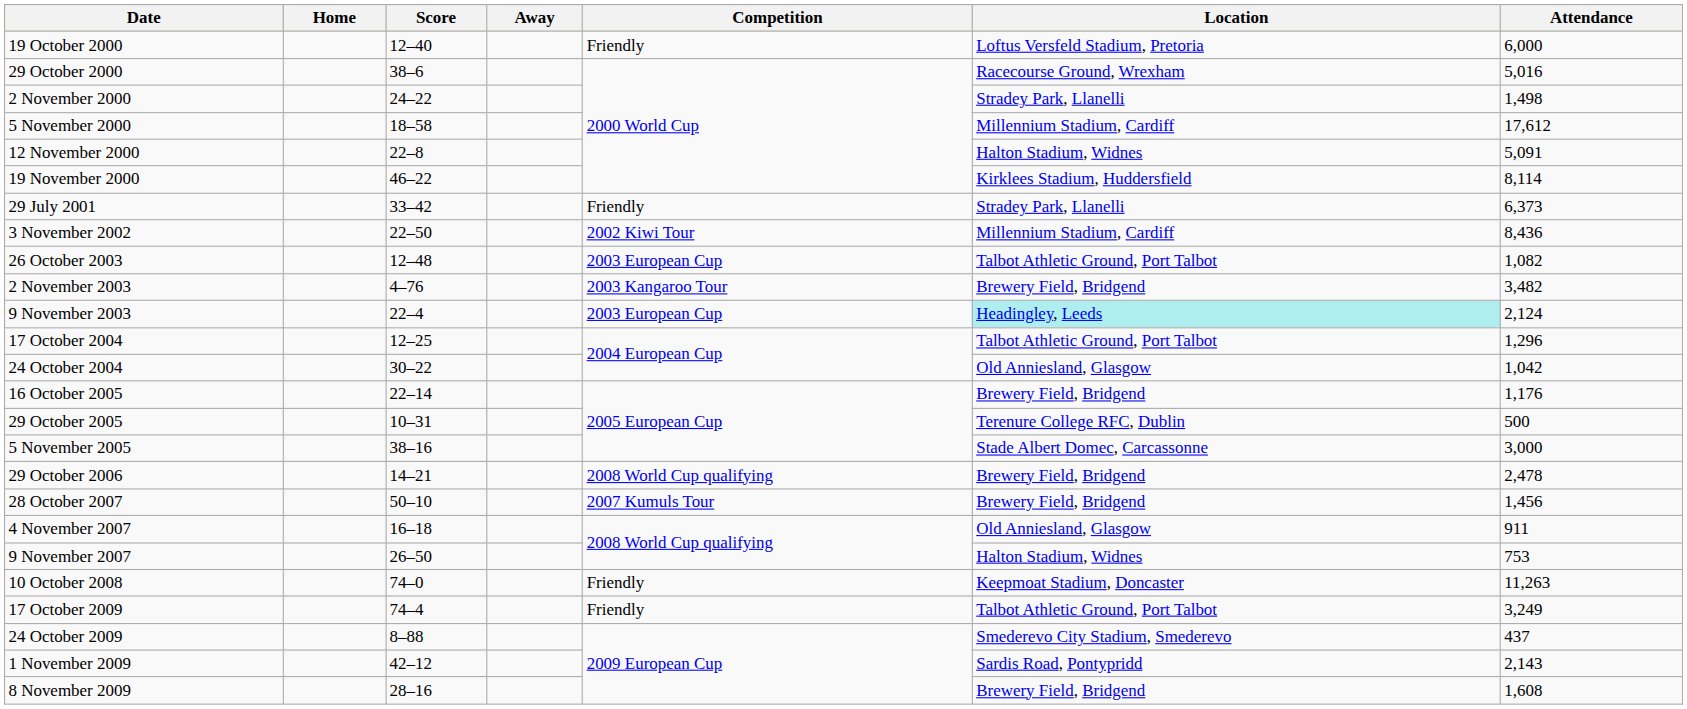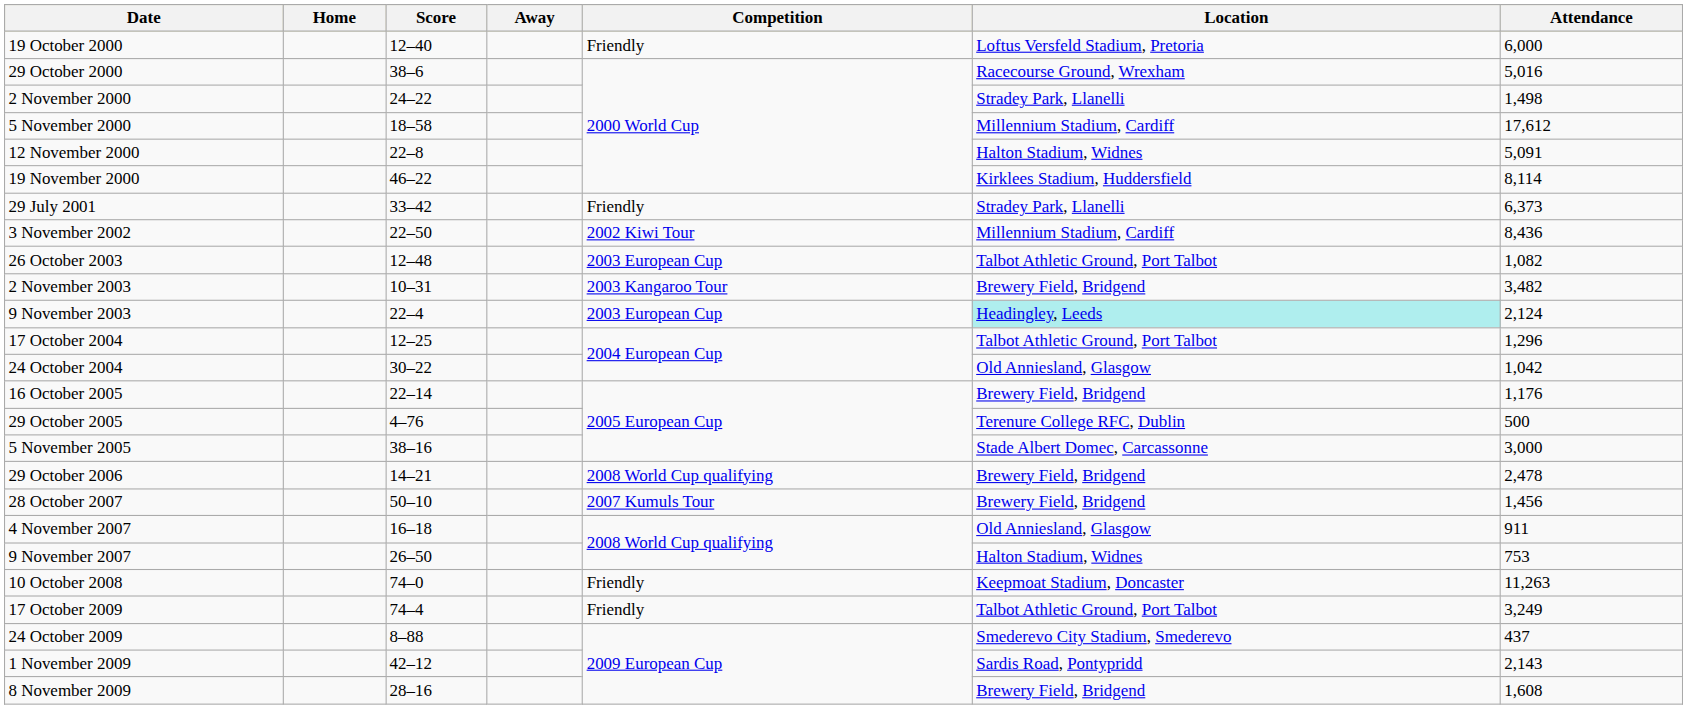2 November 2003 | Score: 4–76 -> 10–31
29 October 2005 | Score: 10–31 -> 4–76
